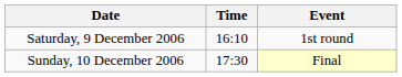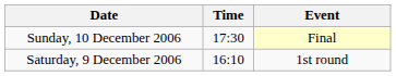rows swapped: Saturday, 9 December 2006 <-> Sunday, 10 December 2006
